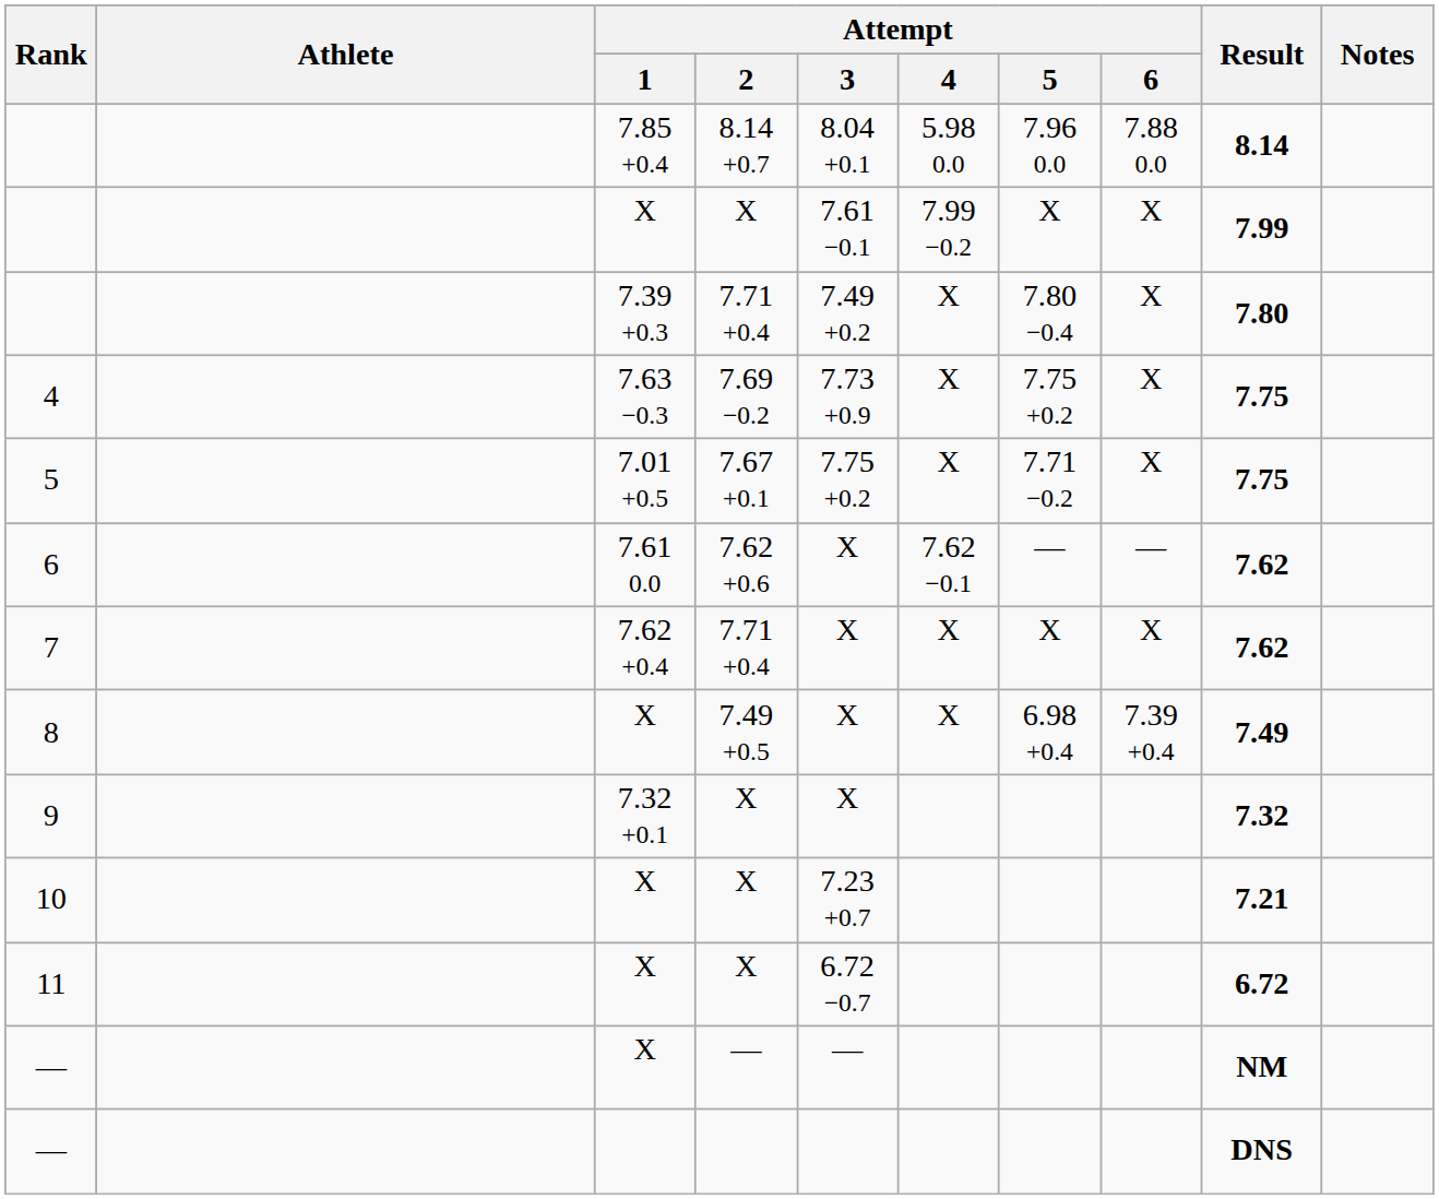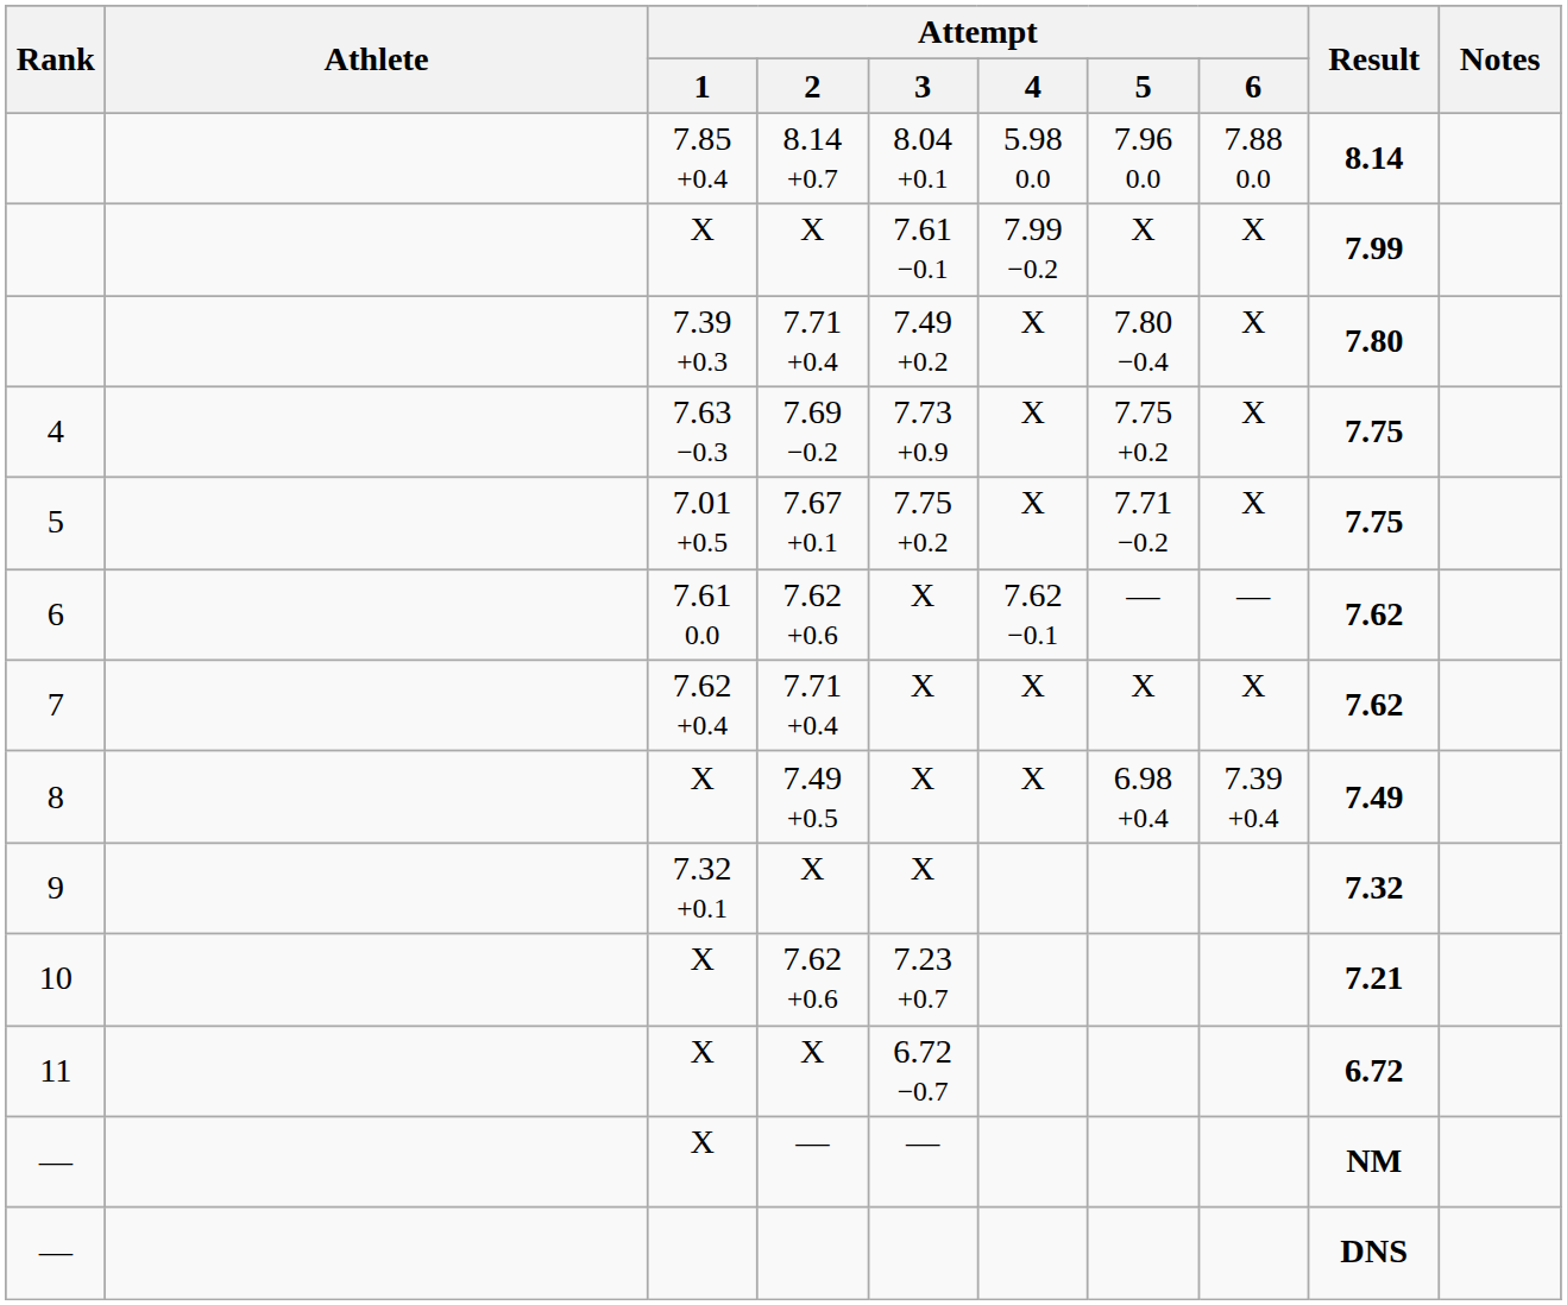10 | Attempt / 2: X -> 7.62 +0.6
